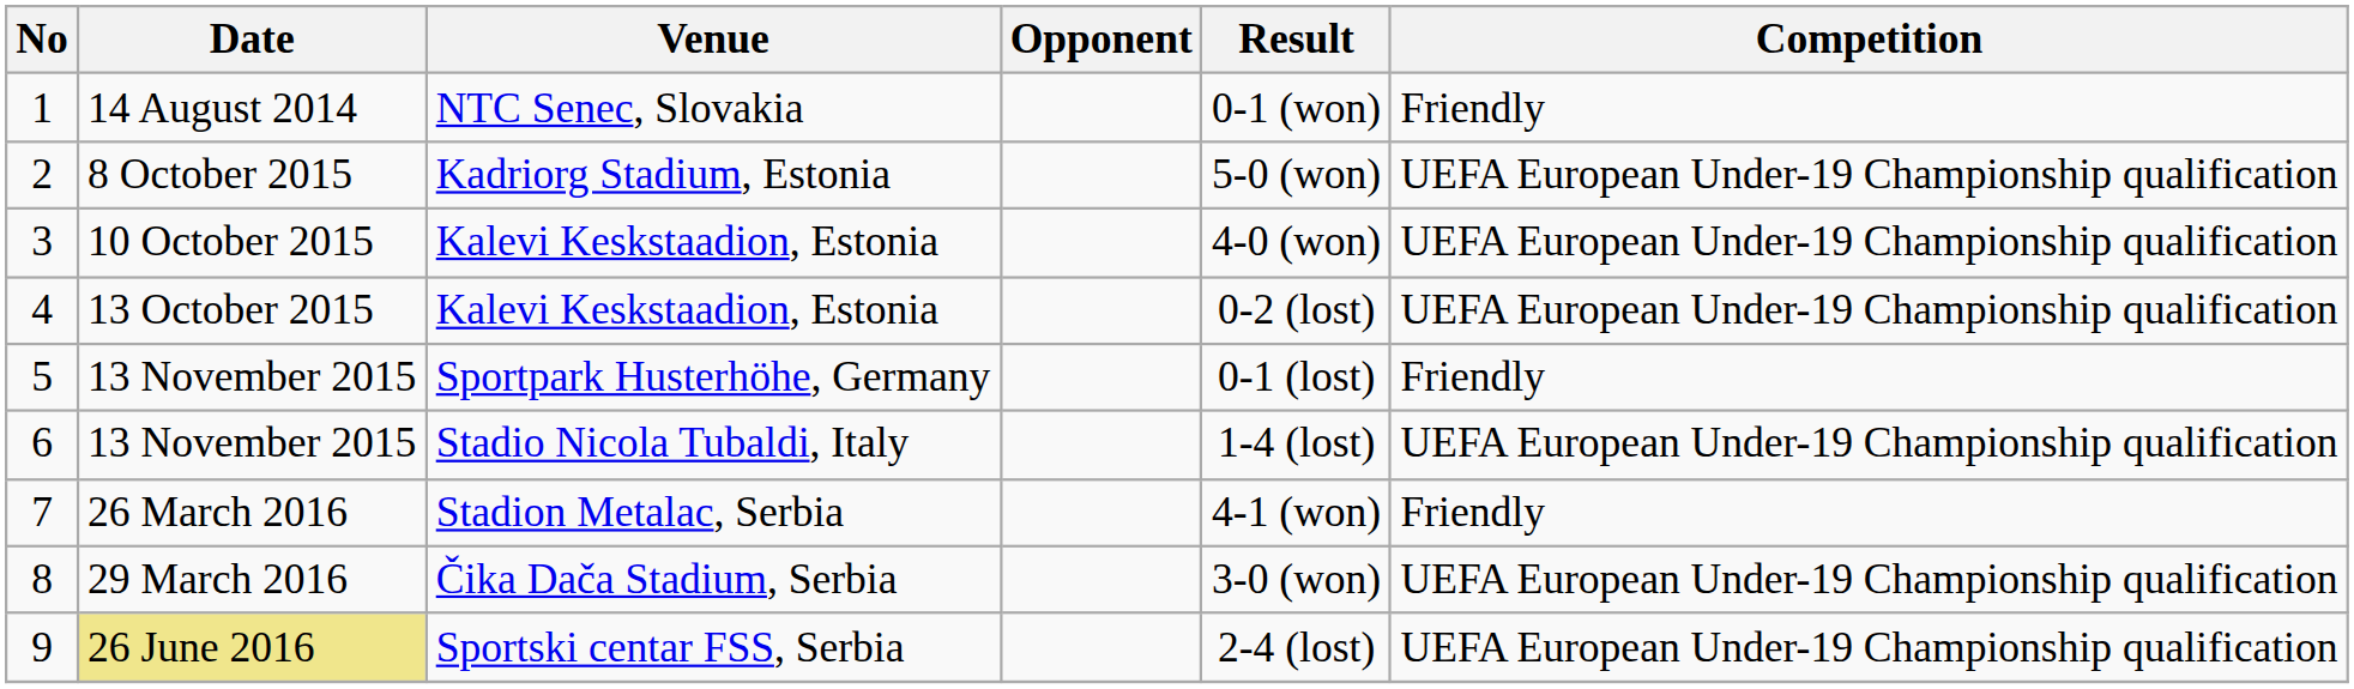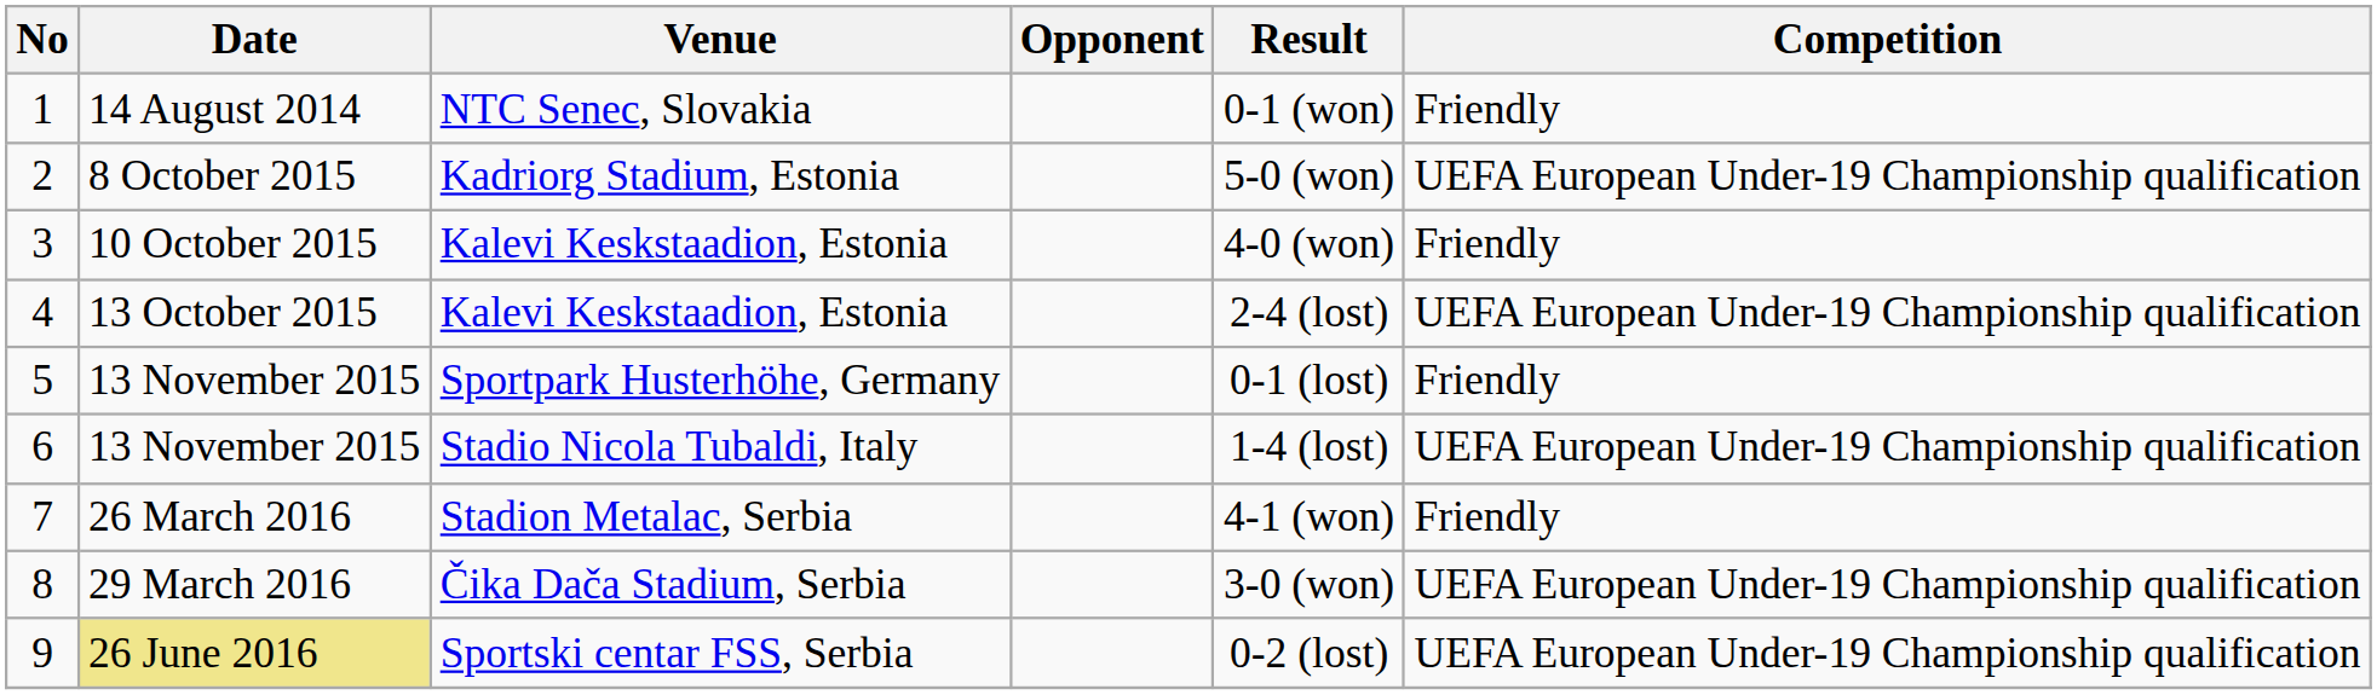3 | Competition: UEFA European Under-19 Championship qualification -> Friendly
4 | Result: 0-2 (lost) -> 2-4 (lost)
9 | Result: 2-4 (lost) -> 0-2 (lost)
